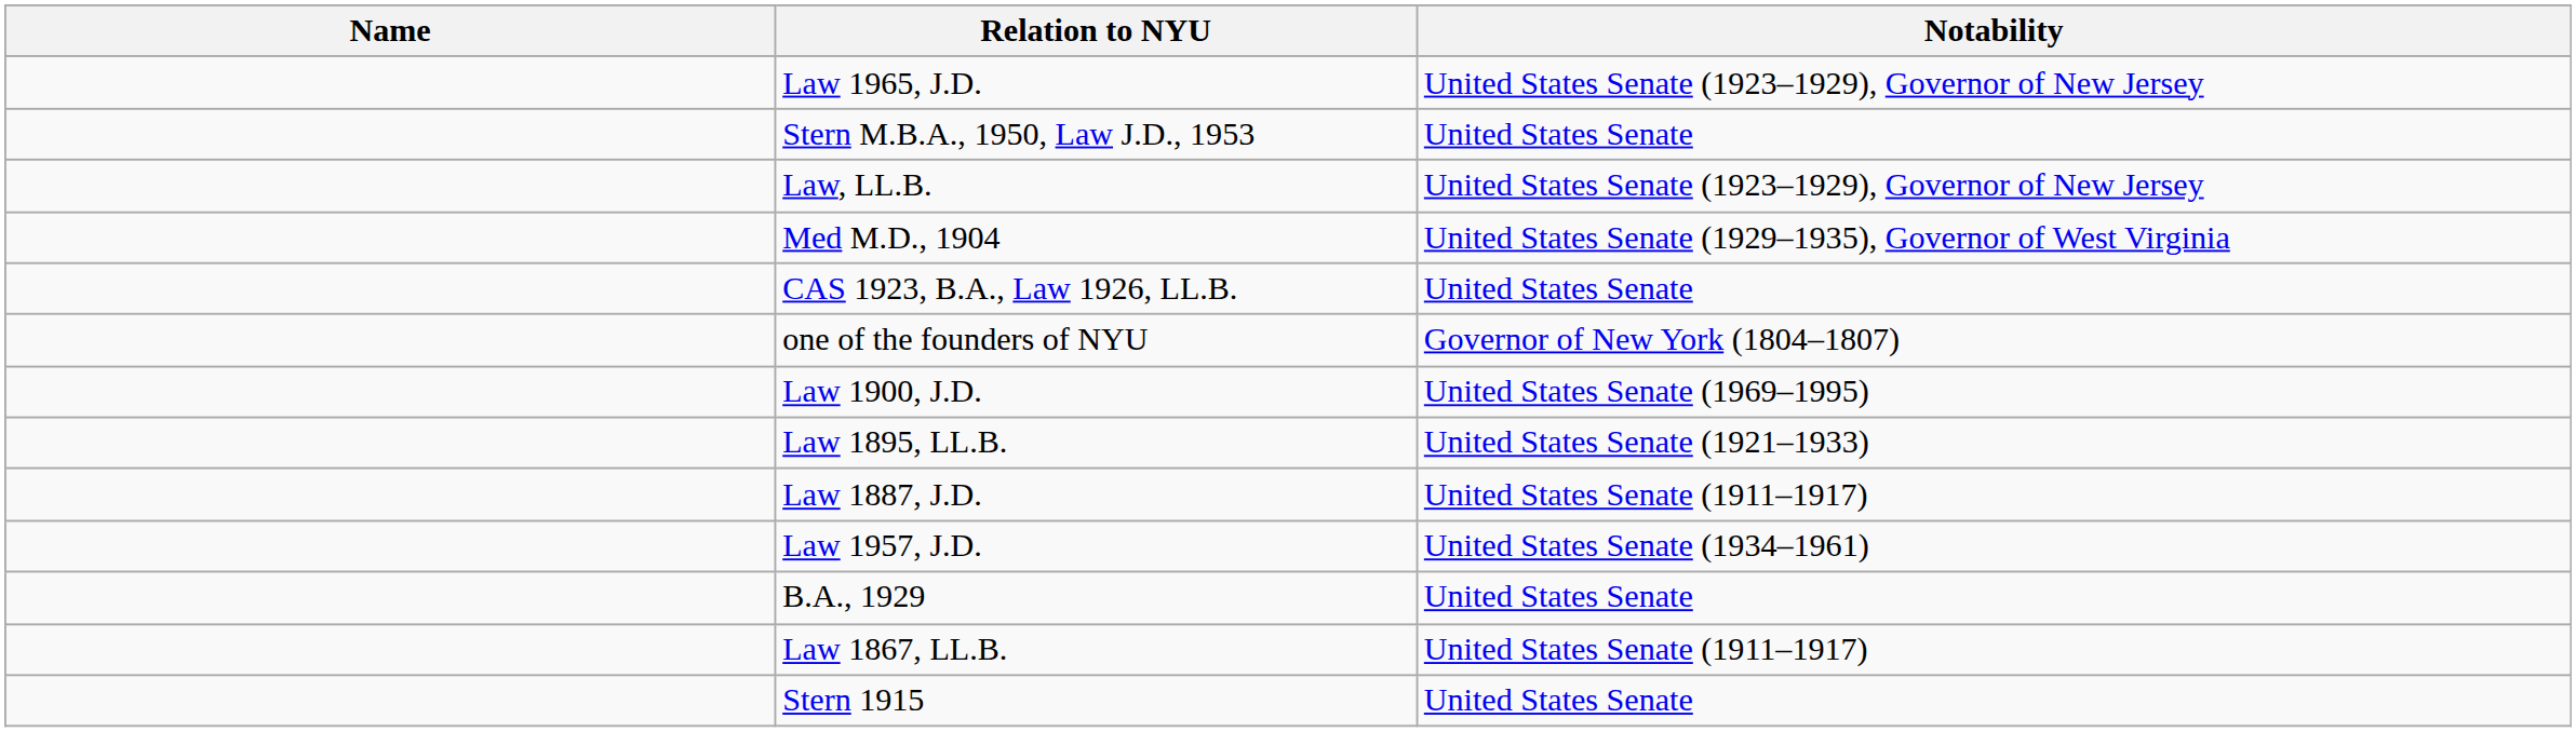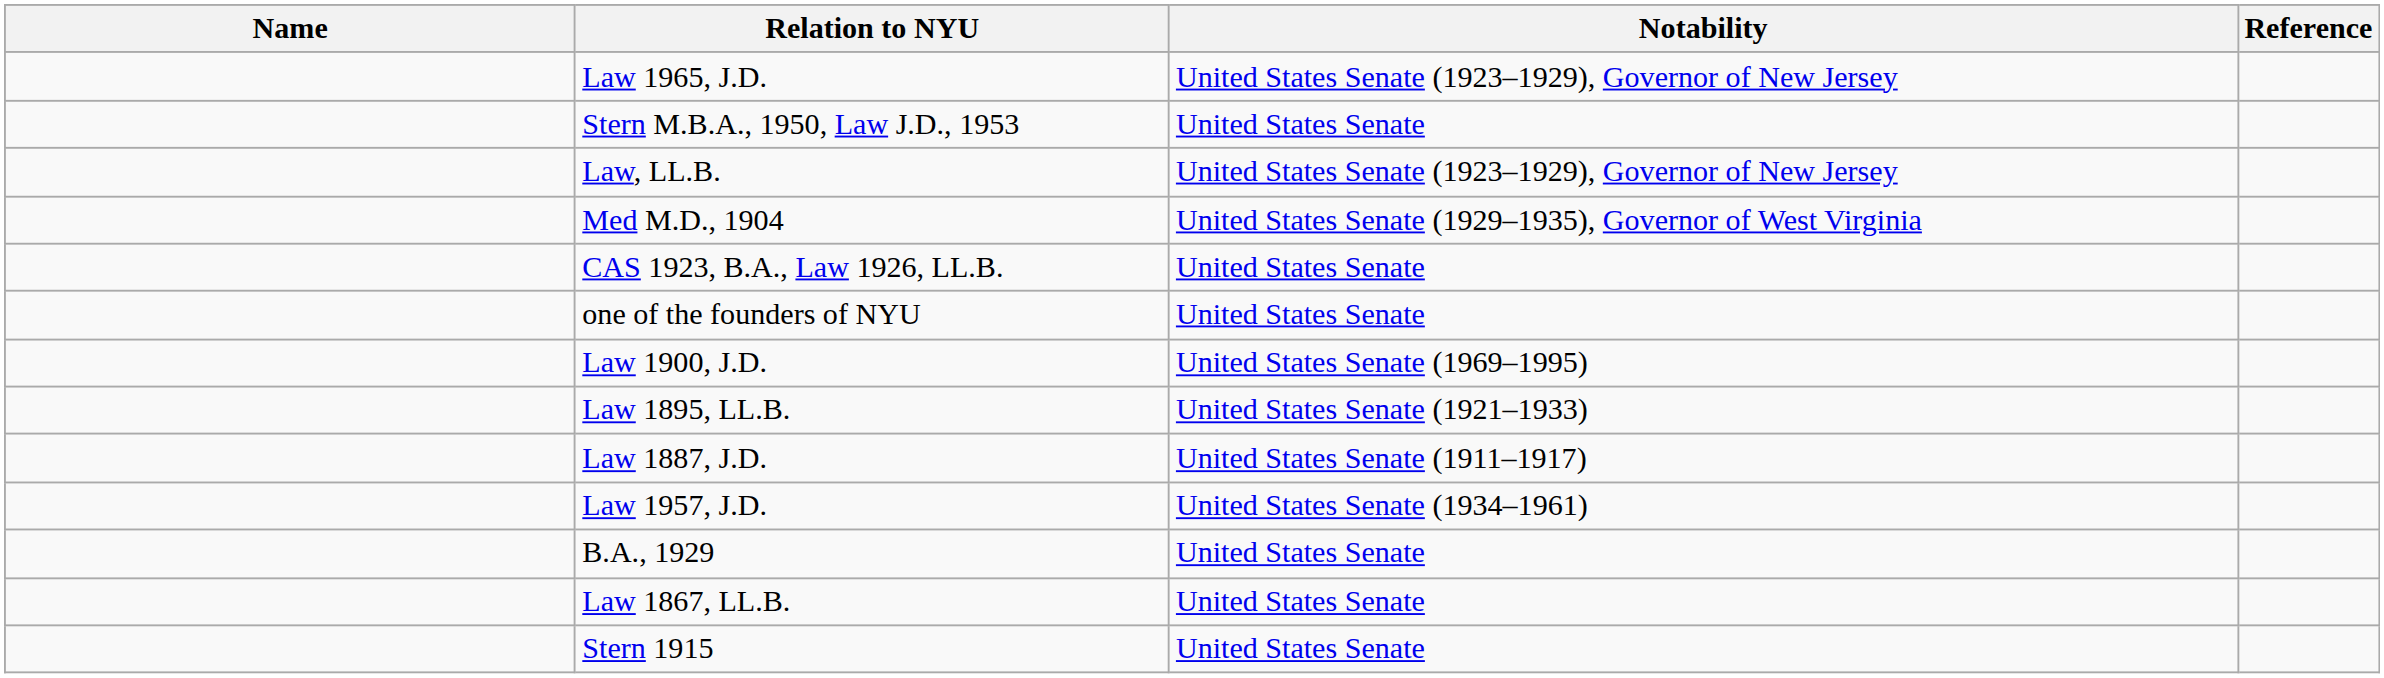+ column: Reference
one of the founders of NYU | Notability: Governor of New York (1804–1807) -> United States Senate
Law 1867, LL.B. | Notability: United States Senate (1911–1917) -> United States Senate
